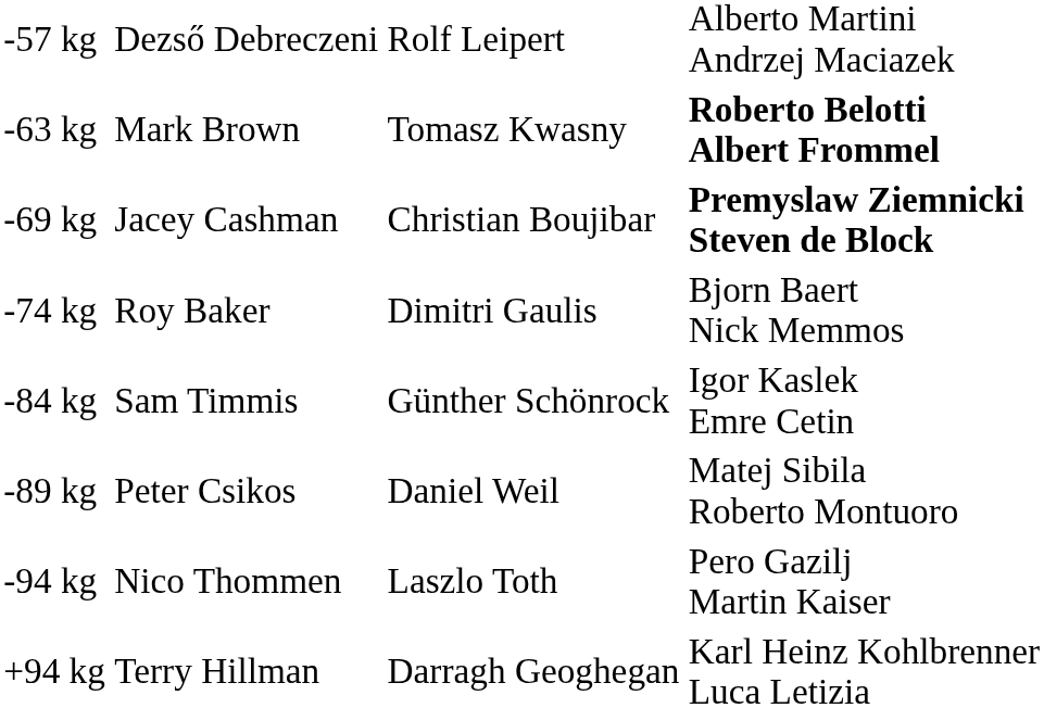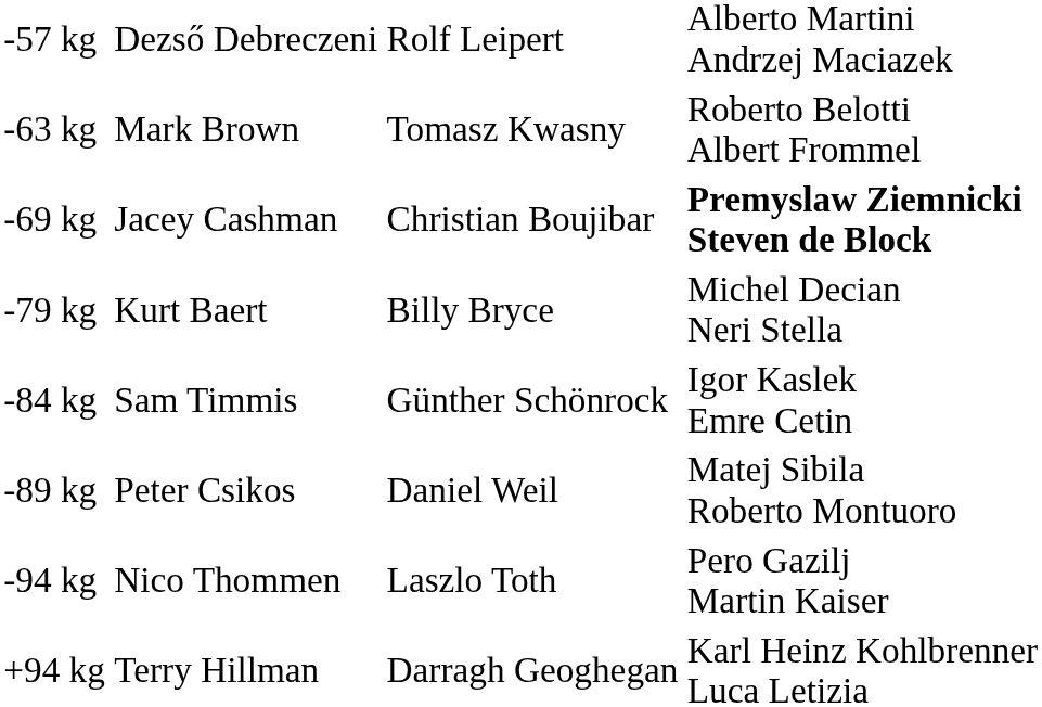-63 kg | column 4: bold -> normal
- row: -74 kg | Roy Baker | Dimitri Gaulis | Bjorn Baert Nick Memmos
+ row: -79 kg | Kurt Baert | Billy Bryce | Michel Decian Neri Stella
